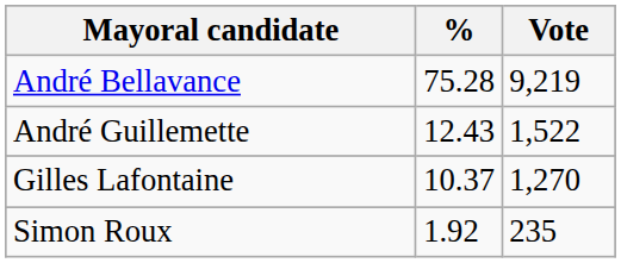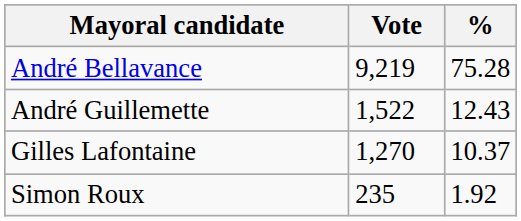columns swapped: Vote <-> %
